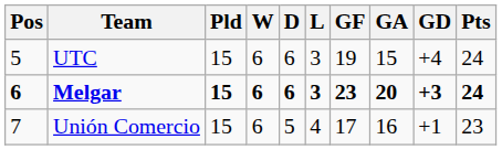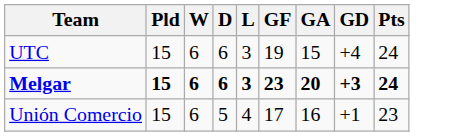- column: Pos | 5 | 6 | 7
